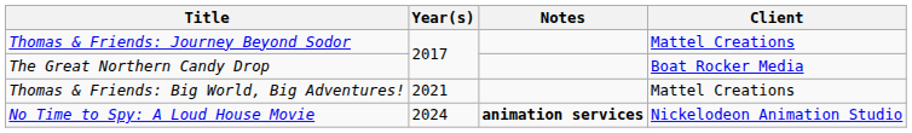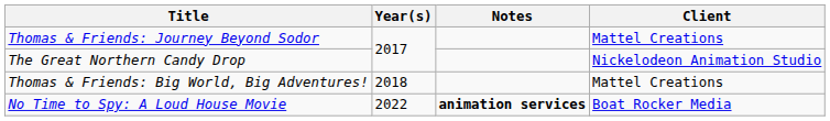The Great Northern Candy Drop | Client: Boat Rocker Media -> Nickelodeon Animation Studio
Thomas & Friends: Big World, Big Adventures! | Year(s): 2021 -> 2018
No Time to Spy: A Loud House Movie | Year(s): 2024 -> 2022
No Time to Spy: A Loud House Movie | Client: Nickelodeon Animation Studio -> Boat Rocker Media
